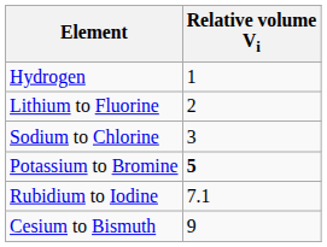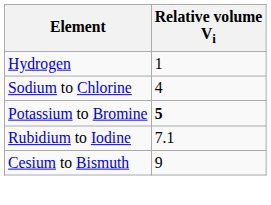- row: Lithium to Fluorine | 2
Sodium to Chlorine | Relative volume Vi: 3 -> 4
